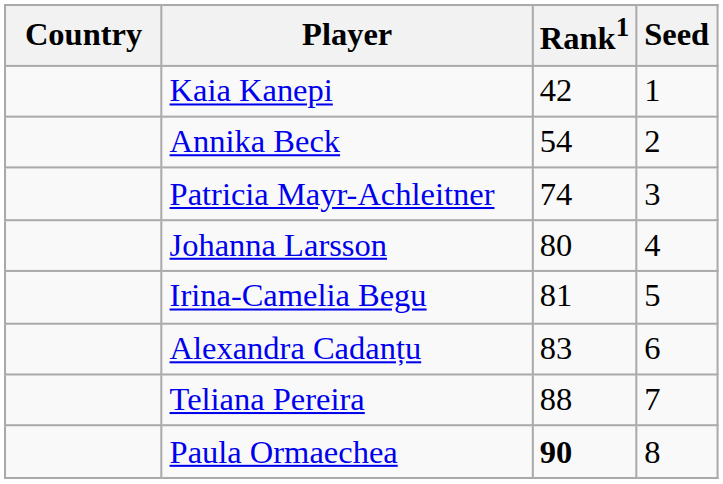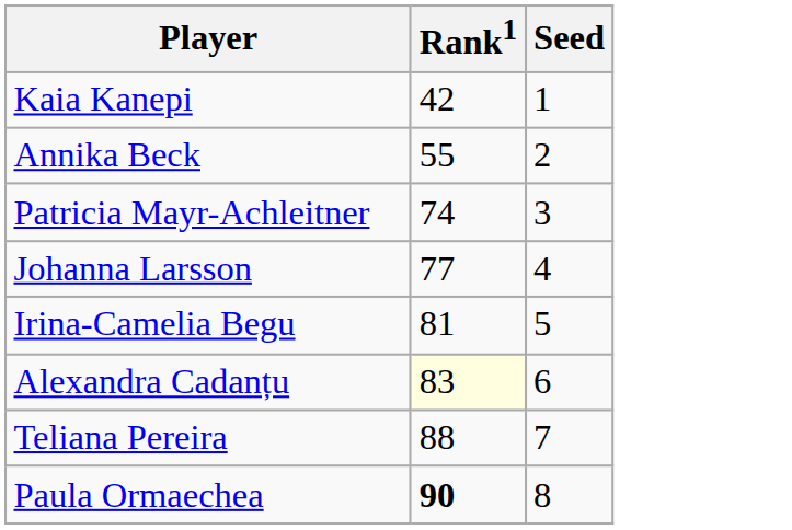- column: Country
Annika Beck | Rank1: 54 -> 55
Johanna Larsson | Rank1: 80 -> 77
Alexandra Cadanțu | Rank1: no background -> lightyellow background
